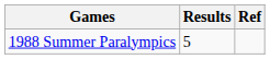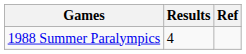1988 Summer Paralympics | Results: 5 -> 4
